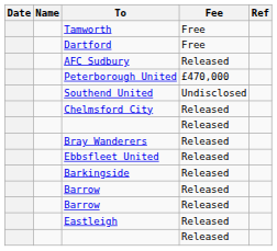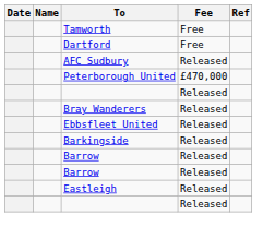- row: Southend United | Undisclosed
- row: Chelmsford City | Released
